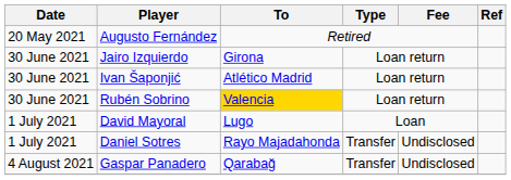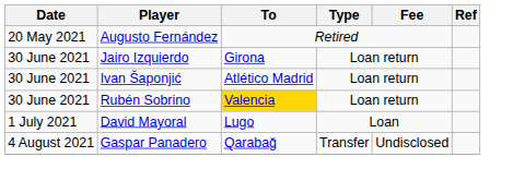- row: 1 July 2021 | Daniel Sotres | Rayo Majadahonda | Transfer | Undisclosed
